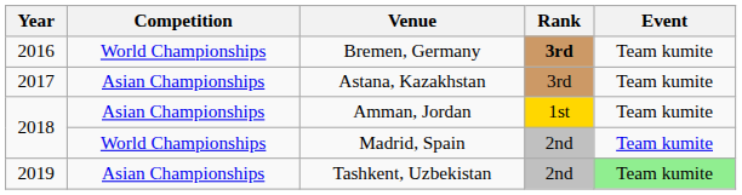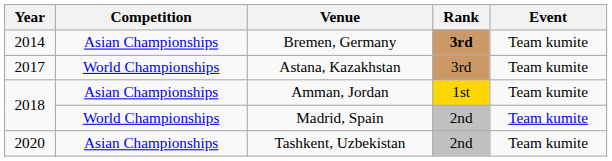Bremen, Germany | Year: 2016 -> 2014
Bremen, Germany | Competition: World Championships -> Asian Championships
Astana, Kazakhstan | Competition: Asian Championships -> World Championships
Tashkent, Uzbekistan | Year: 2019 -> 2020
Tashkent, Uzbekistan | Event: lightgreen background -> no background
